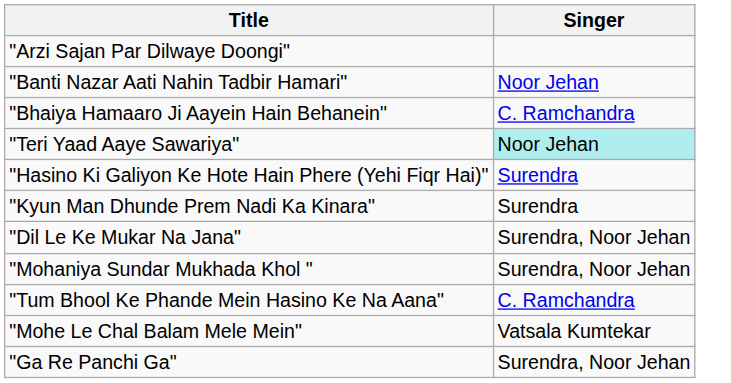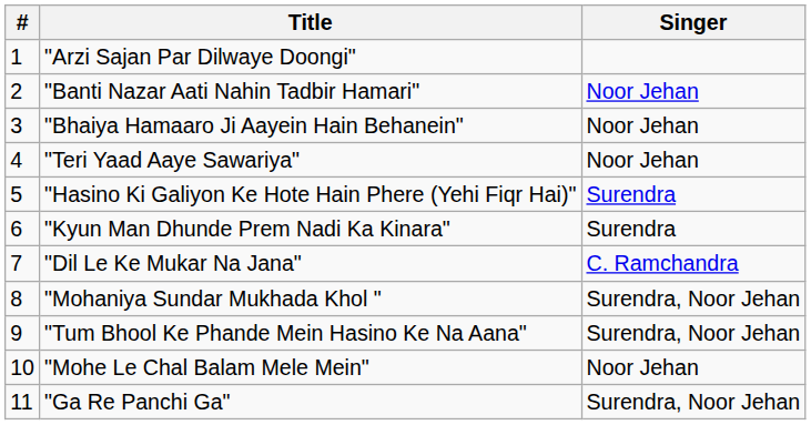+ column: # | 1 | 2 | 3 | 4 | 5 | 6 | 7 | 8 | 9 | 10 | 11
"Bhaiya Hamaaro Ji Aayein Hain Behanein" | Singer: C. Ramchandra -> Noor Jehan
"Teri Yaad Aaye Sawariya" | Singer: paleturquoise background -> no background
"Dil Le Ke Mukar Na Jana" | Singer: Surendra, Noor Jehan -> C. Ramchandra
"Tum Bhool Ke Phande Mein Hasino Ke Na Aana" | Singer: C. Ramchandra -> Surendra, Noor Jehan
"Mohe Le Chal Balam Mele Mein" | Singer: Vatsala Kumtekar -> Noor Jehan
